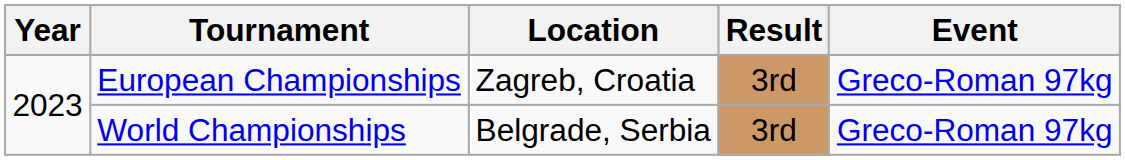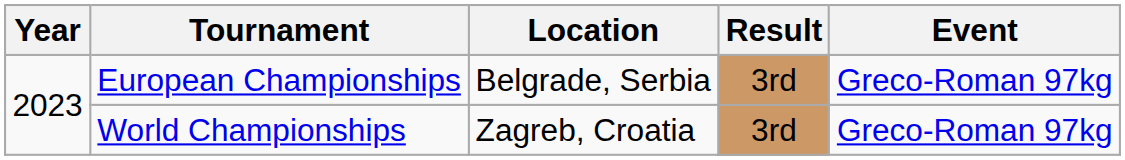European Championships | Location: Zagreb, Croatia -> Belgrade, Serbia
World Championships | Location: Belgrade, Serbia -> Zagreb, Croatia
